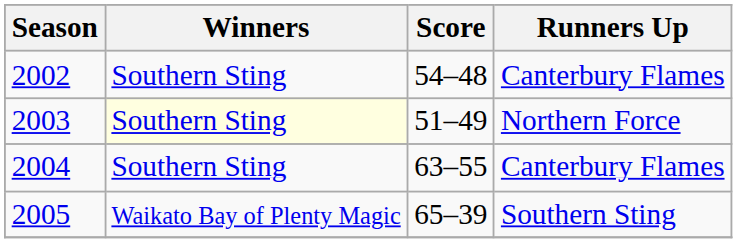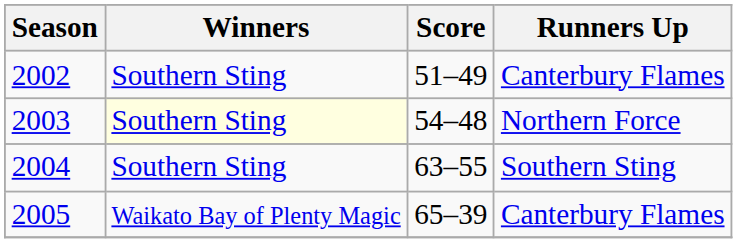2002 | Score: 54–48 -> 51–49
2003 | Score: 51–49 -> 54–48
2004 | Runners Up: Canterbury Flames -> Southern Sting
2005 | Runners Up: Southern Sting -> Canterbury Flames
